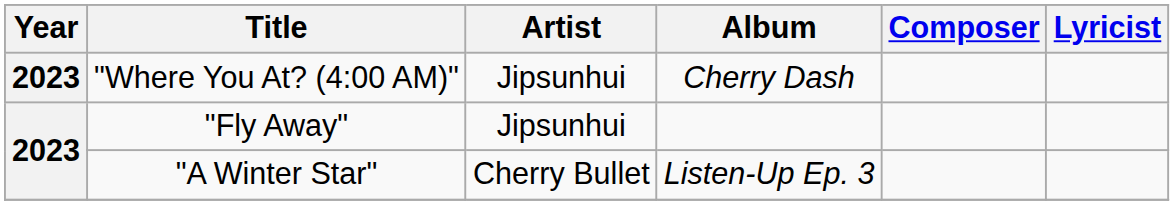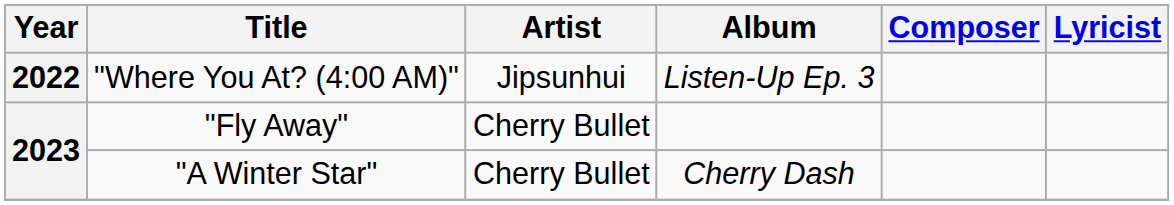"Where You At? (4:00 AM)" | Year: 2023 -> 2022
"Where You At? (4:00 AM)" | Album: Cherry Dash -> Listen-Up Ep. 3
"Fly Away" | Artist: Jipsunhui -> Cherry Bullet
"A Winter Star" | Album: Listen-Up Ep. 3 -> Cherry Dash
